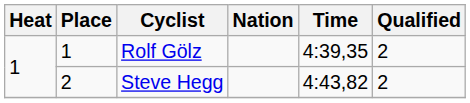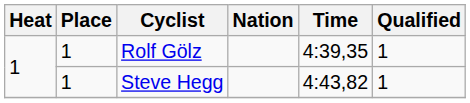Rolf Gölz | Qualified: 2 -> 1
Steve Hegg | Place: 2 -> 1
Steve Hegg | Qualified: 2 -> 1
